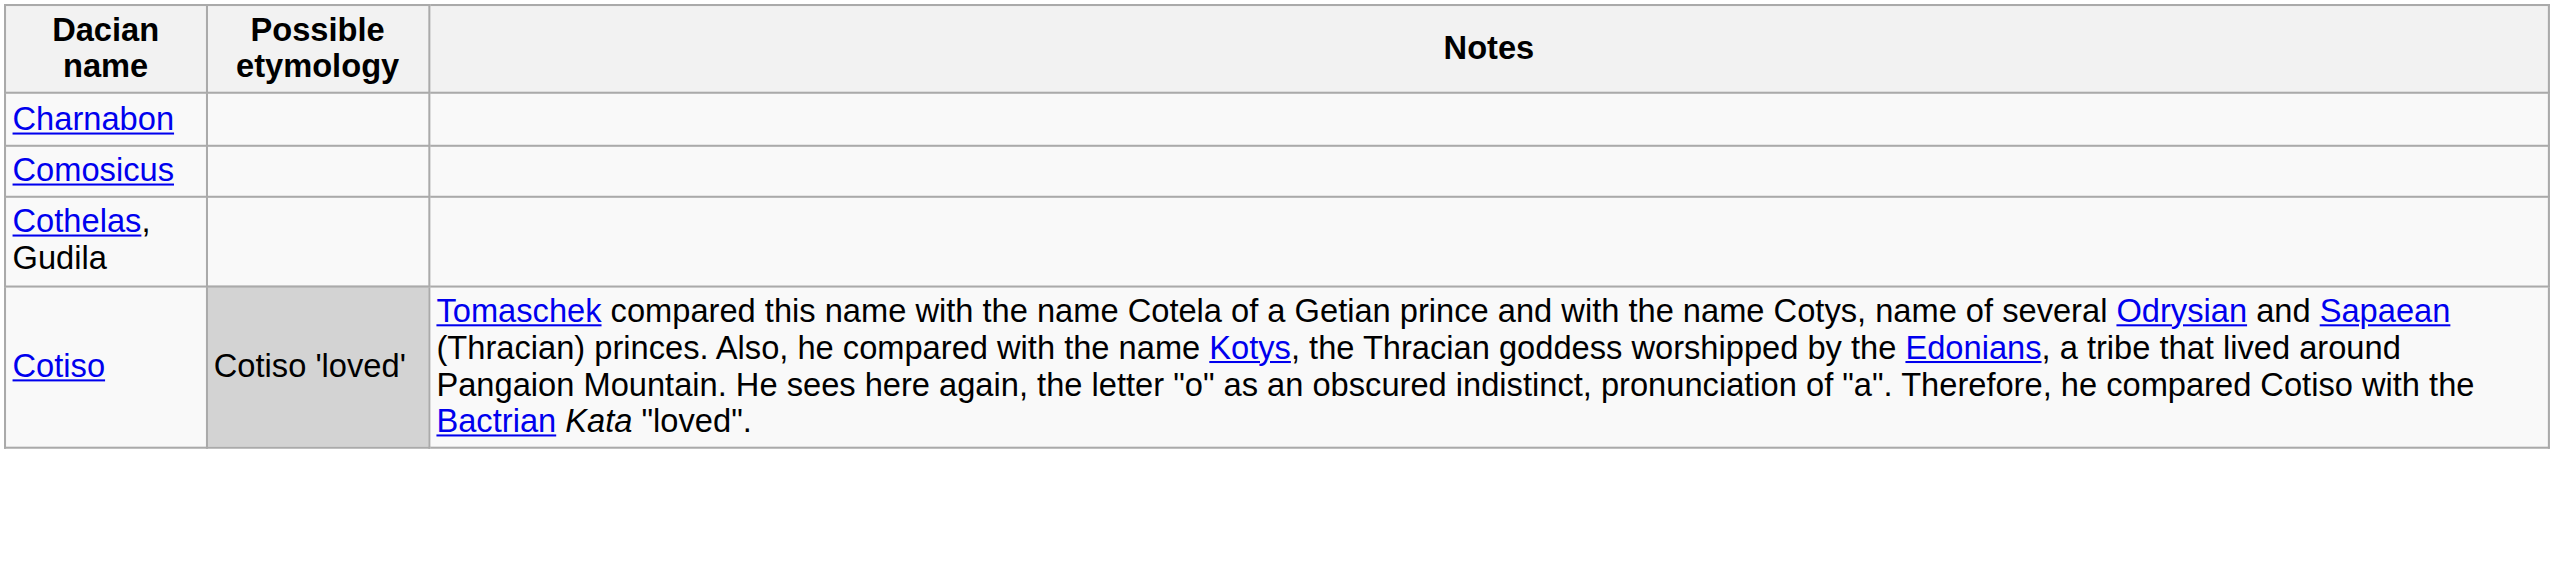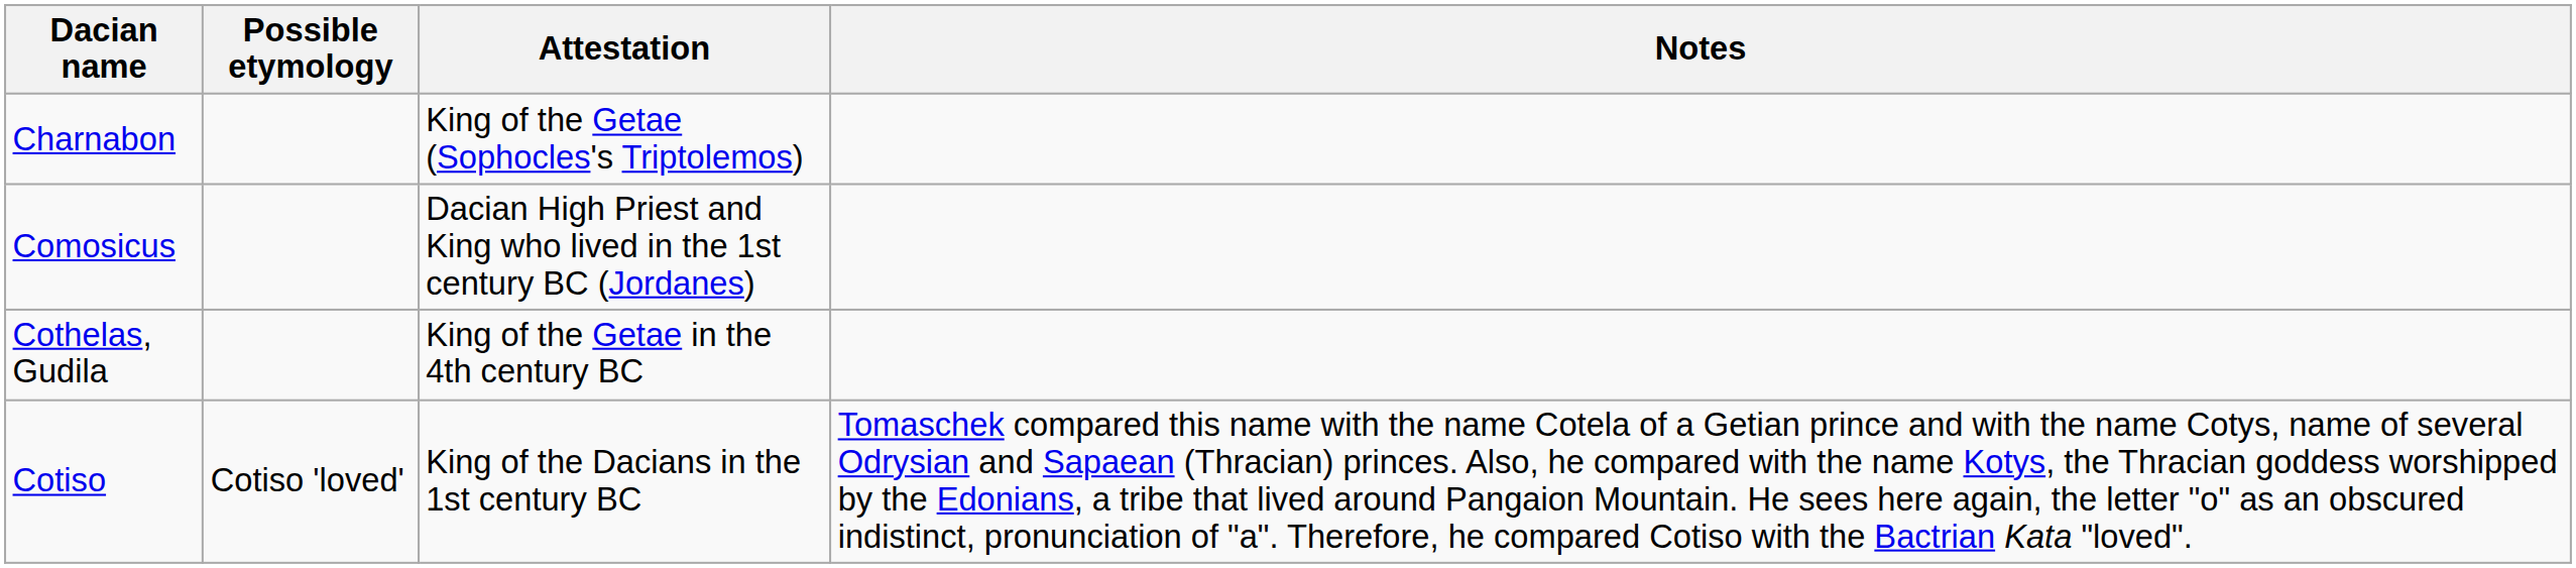+ column: Attestation | King of the Getae (Sophocles's Triptolemos) | Dacian High Priest and King who lived in the 1st century BC (Jordanes) | King of the Getae in the 4th century BC | King of the Dacians in the 1st century BC
Cotiso | Possible etymology: lightgrey background -> no background
